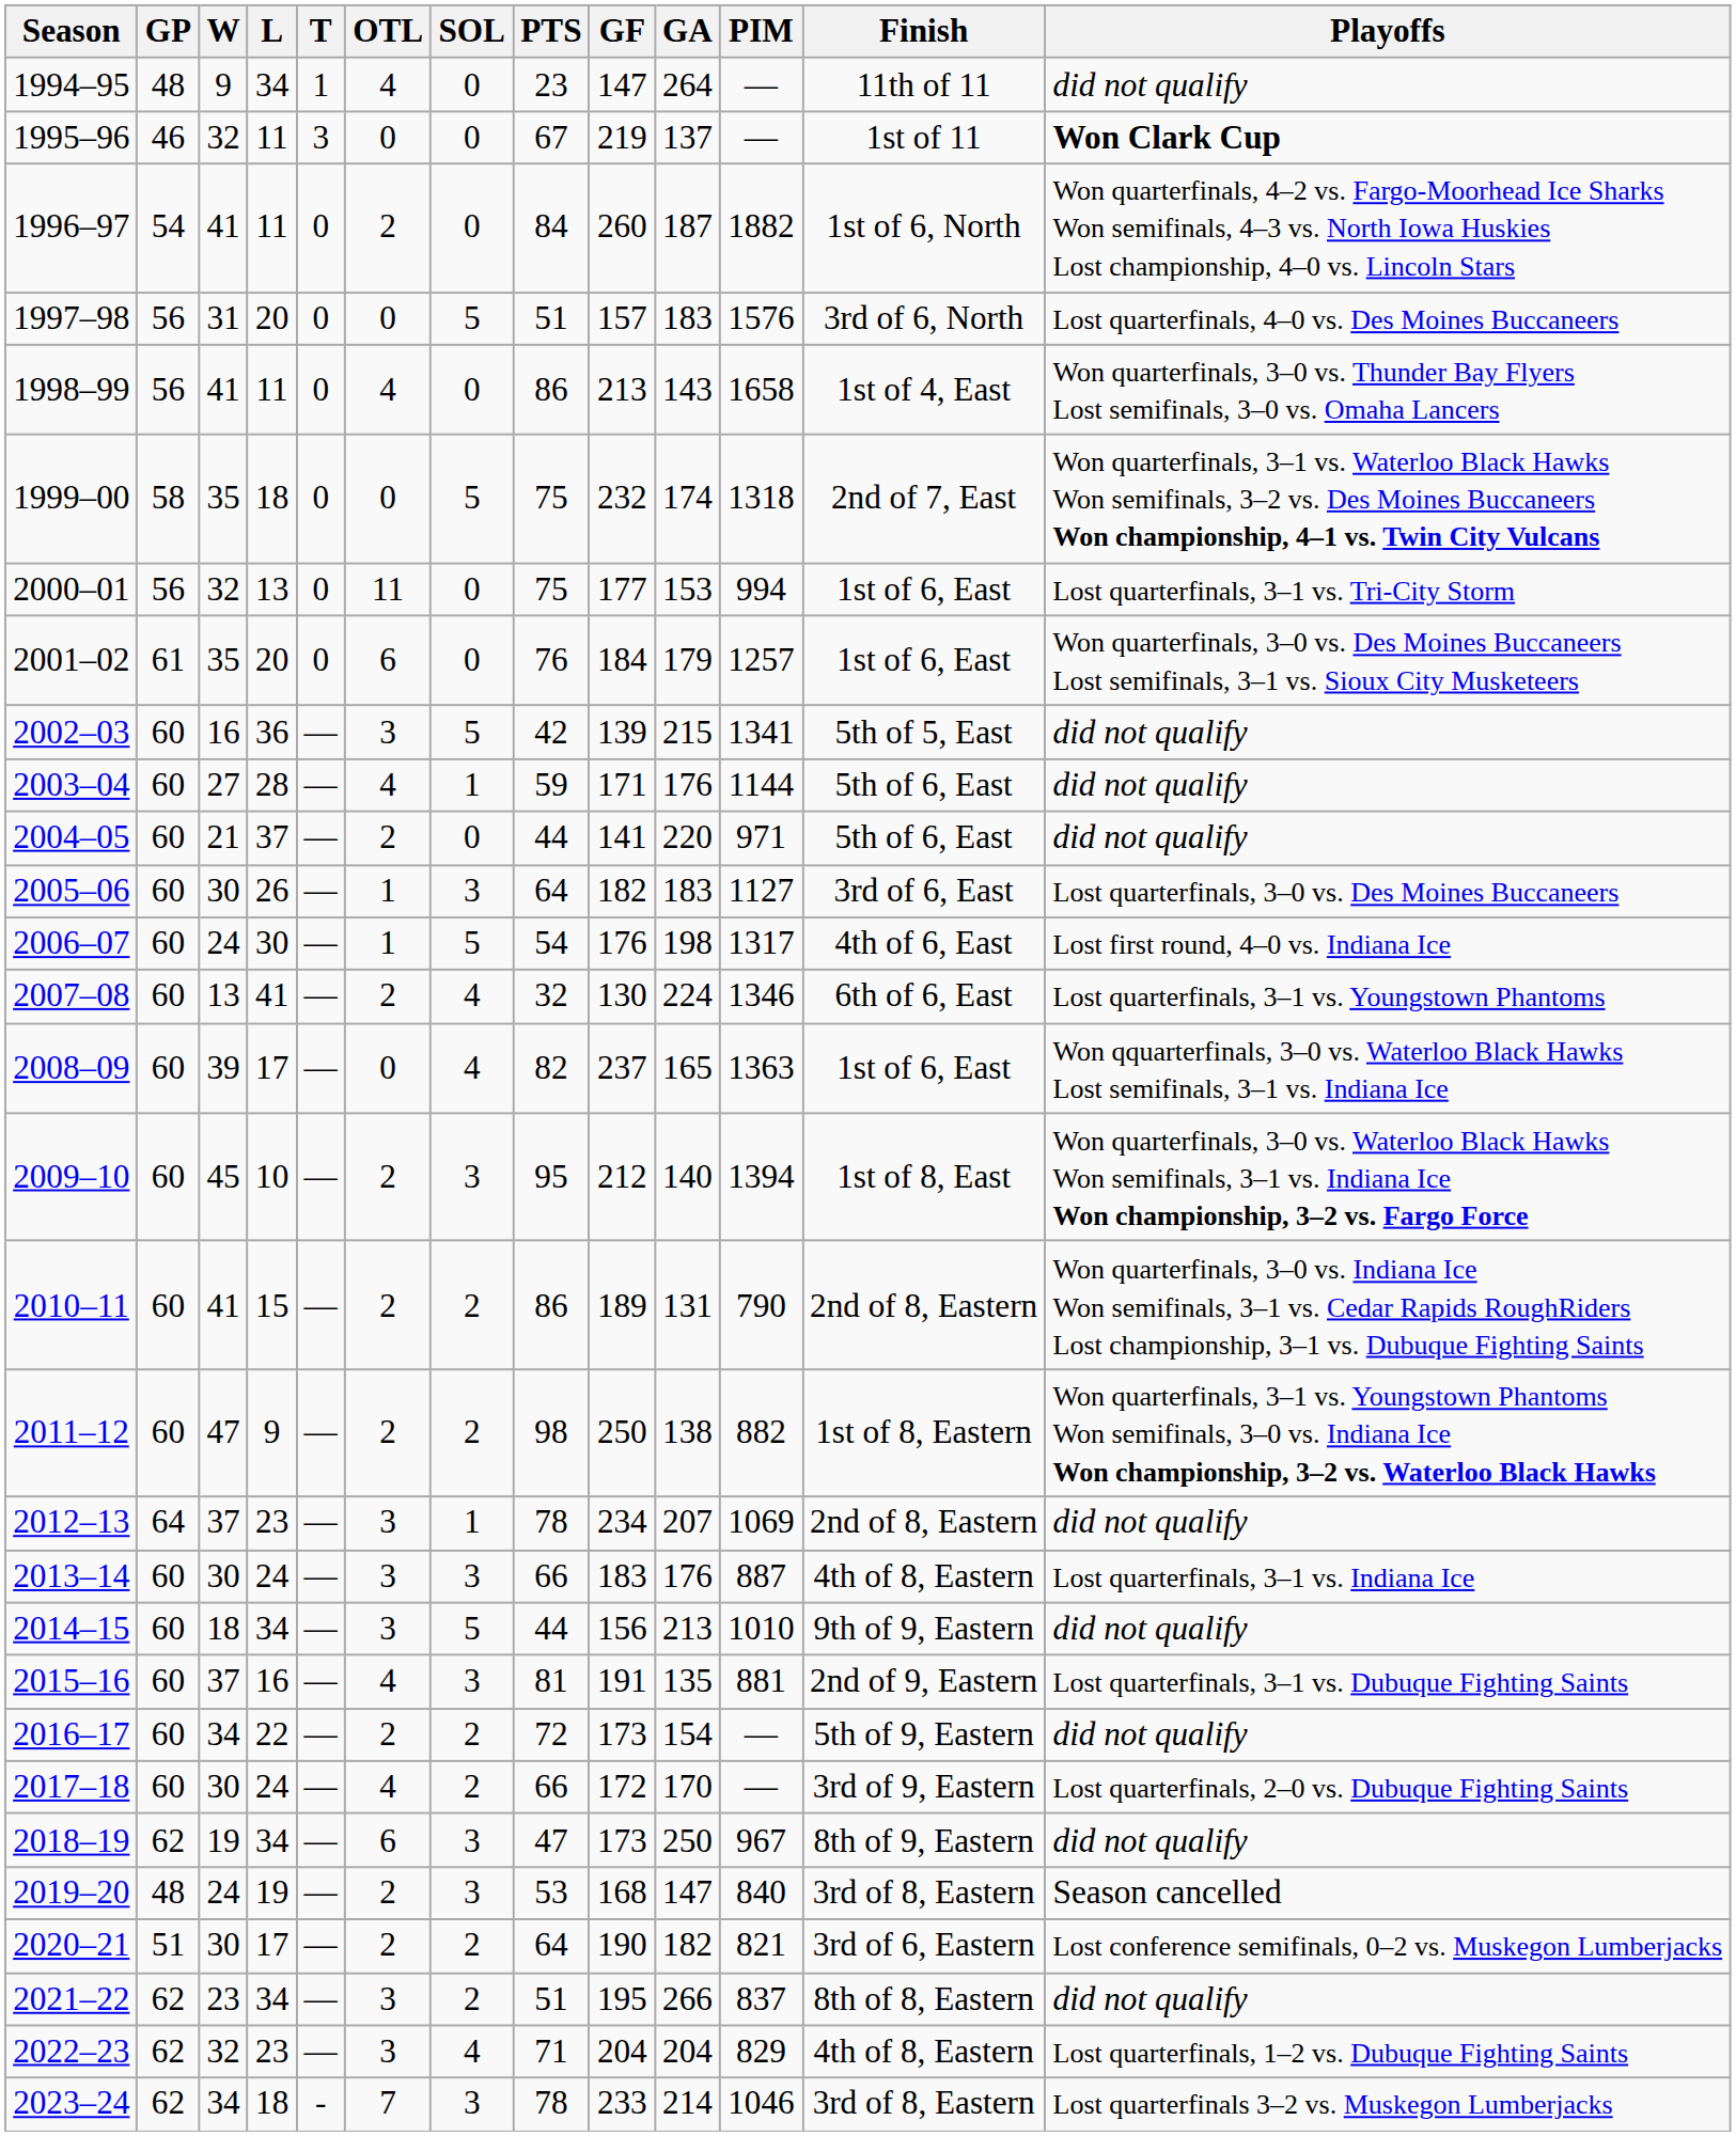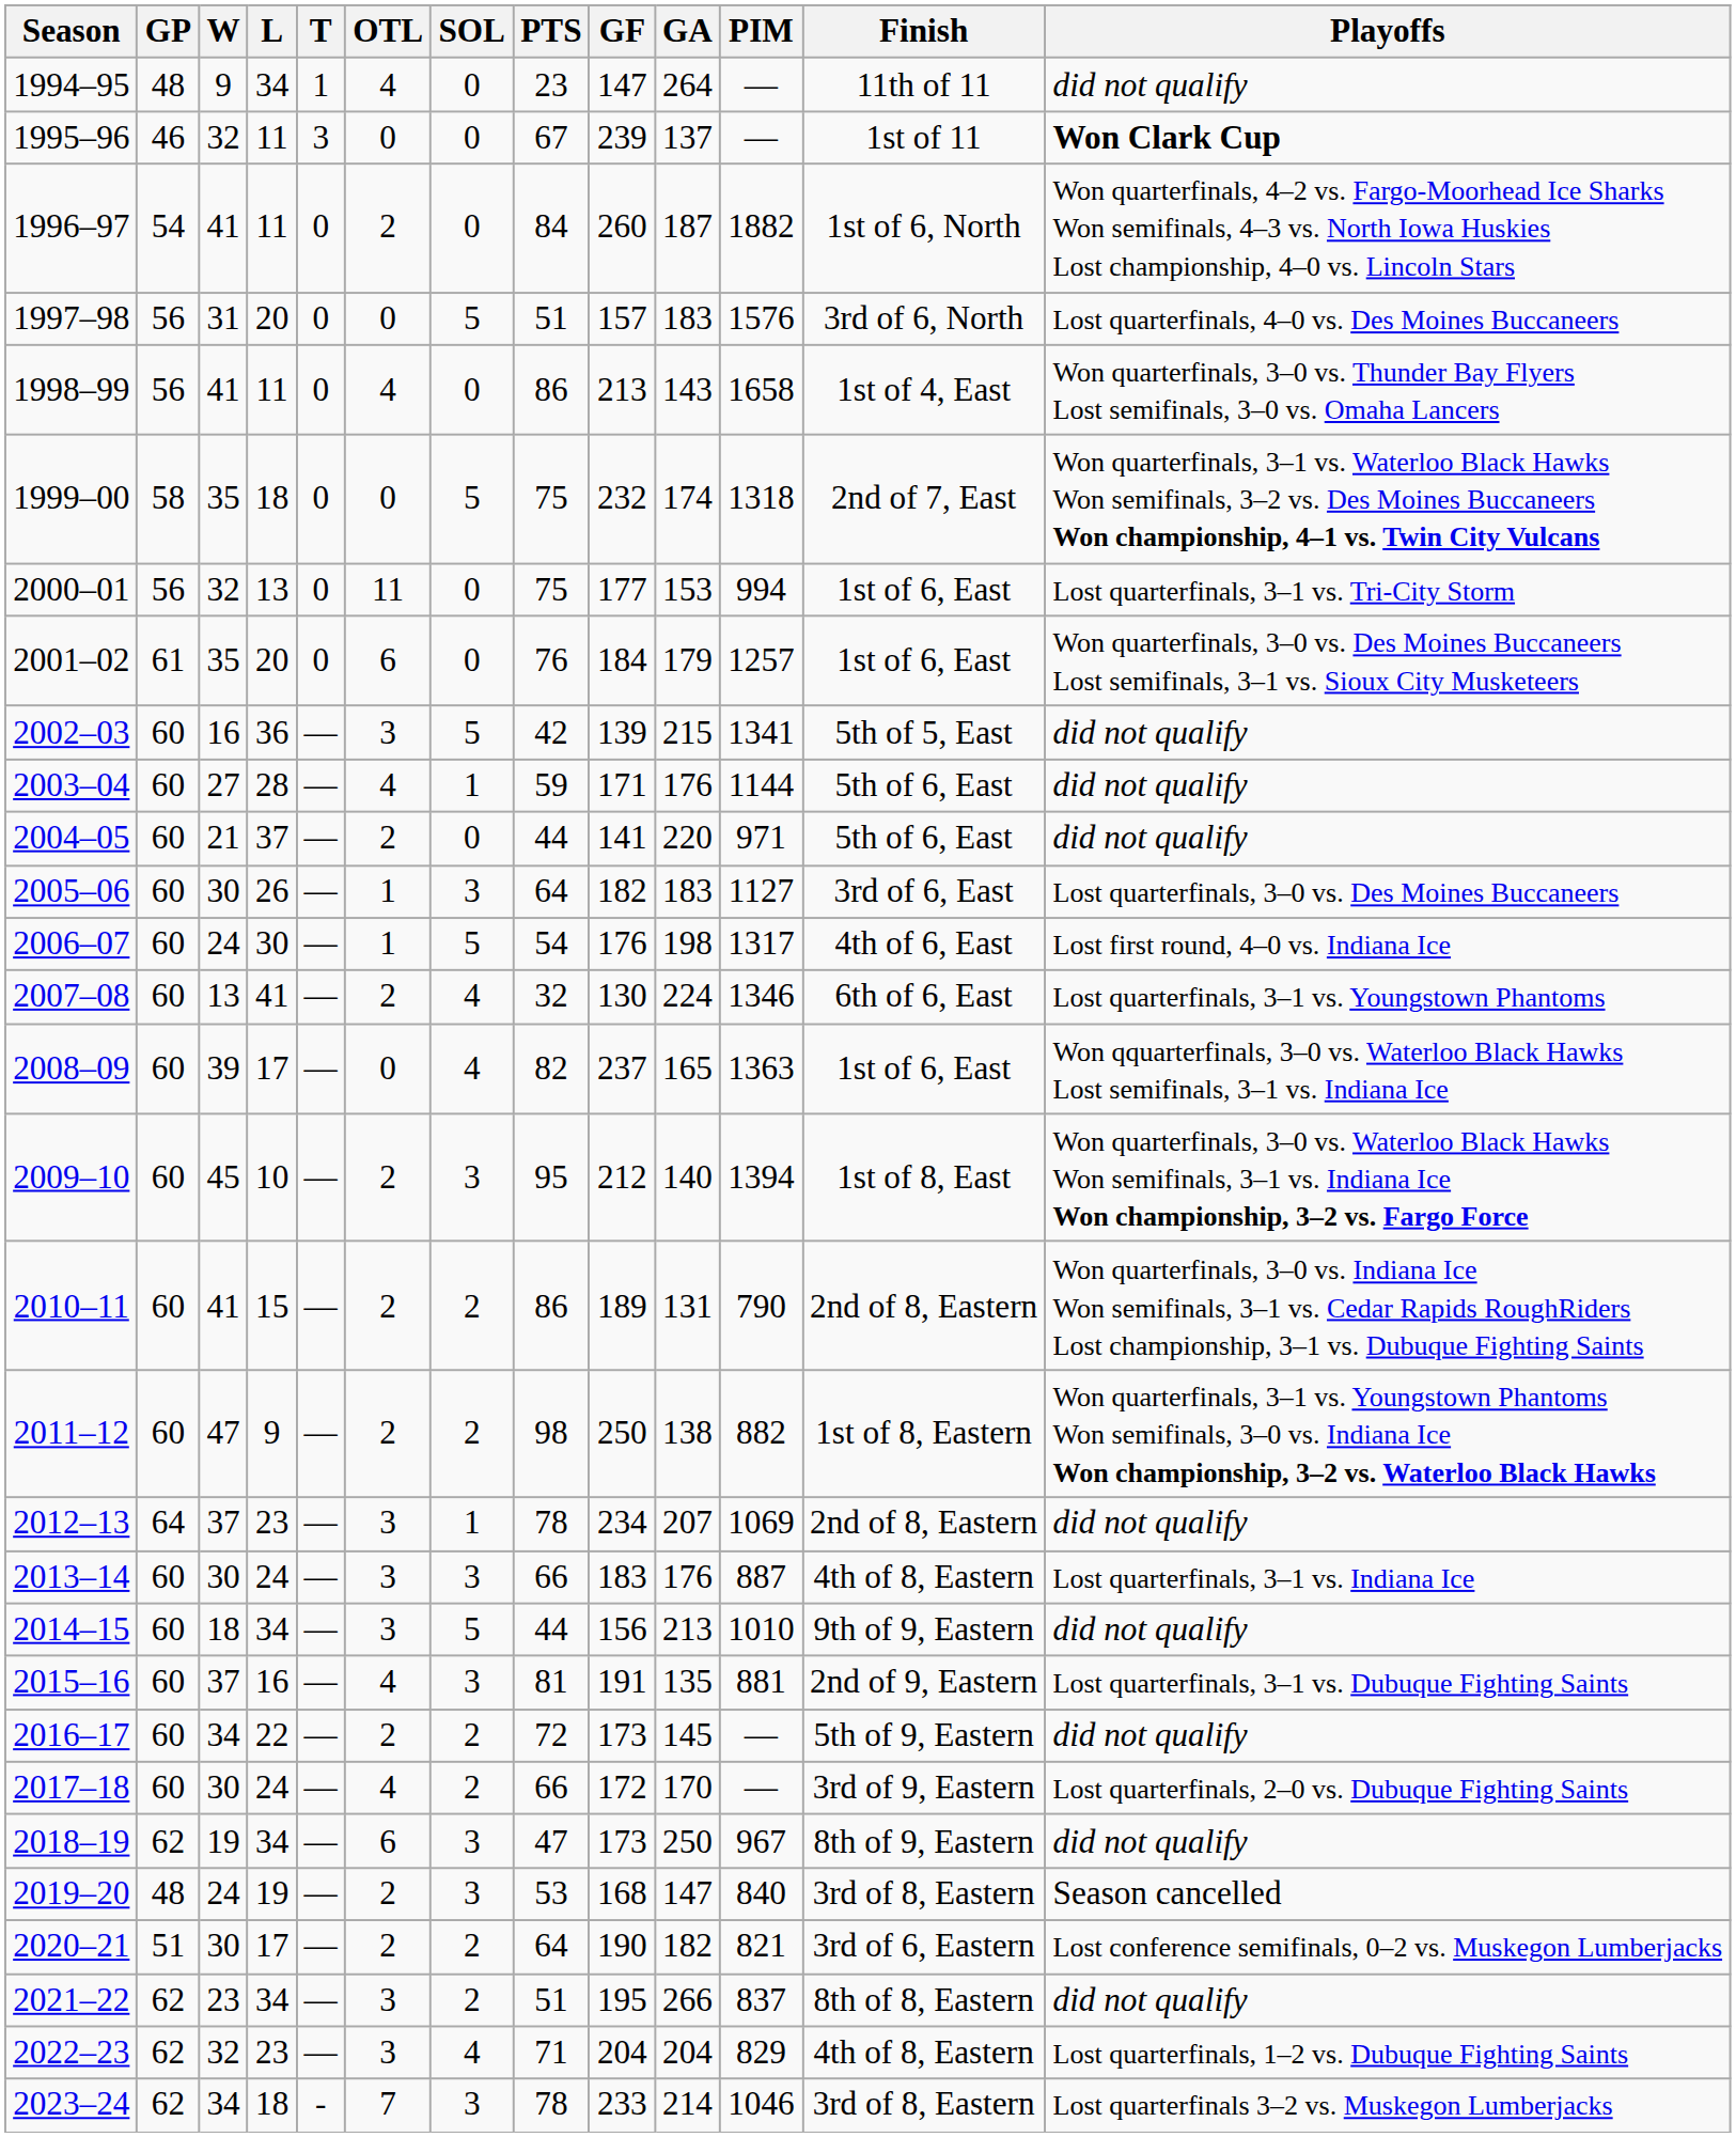1995–96 | GF: 219 -> 239
2016–17 | GA: 154 -> 145
